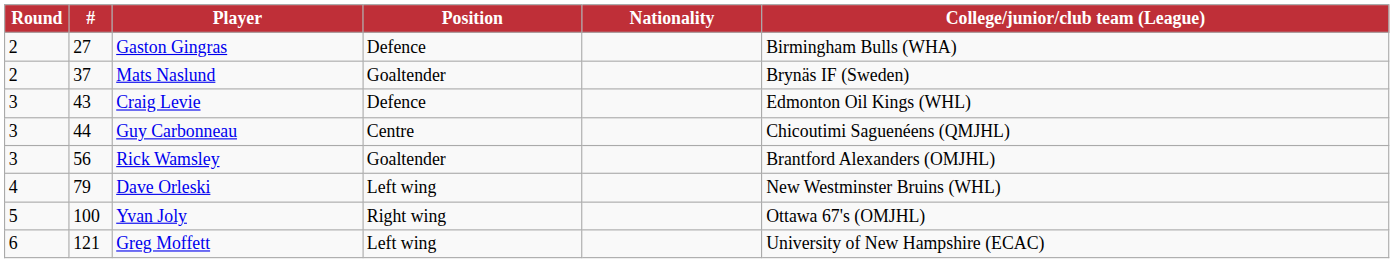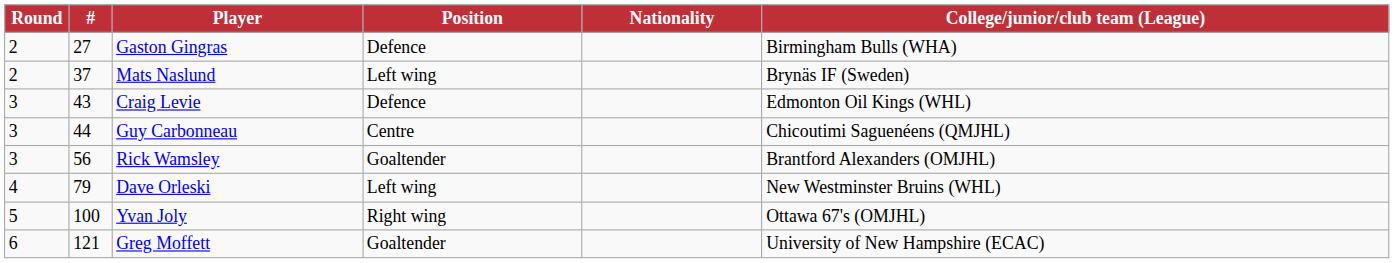Mats Naslund | Position: Goaltender -> Left wing
Greg Moffett | Position: Left wing -> Goaltender
